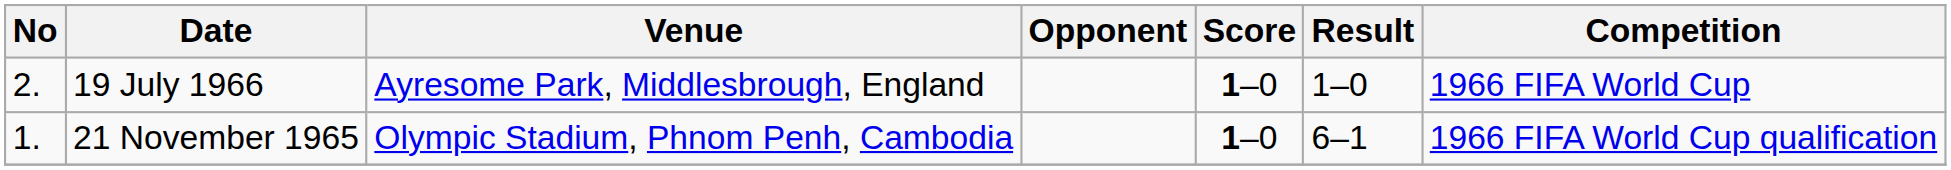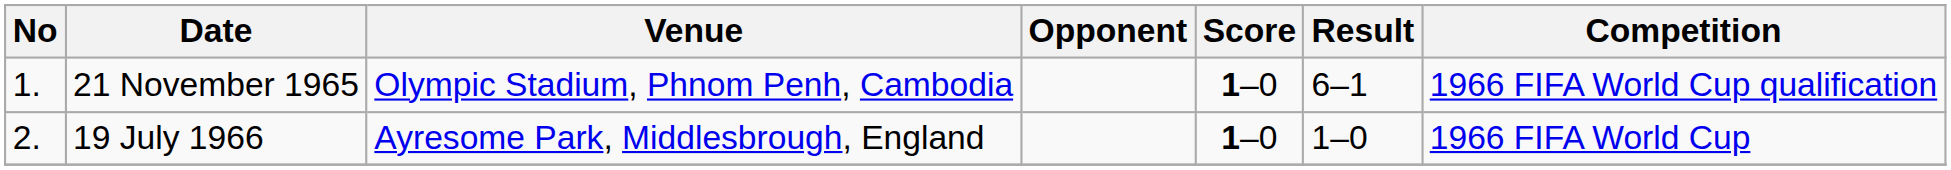rows swapped: 21 November 1965 <-> 19 July 1966
